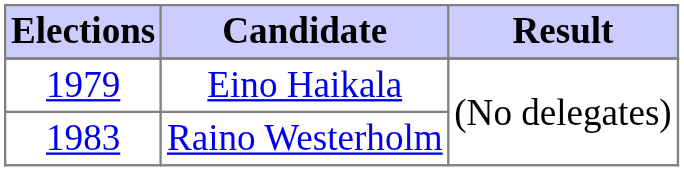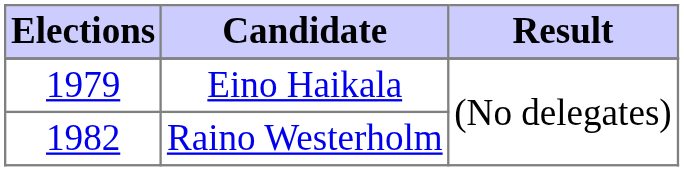Raino Westerholm | Elections: 1983 -> 1982
